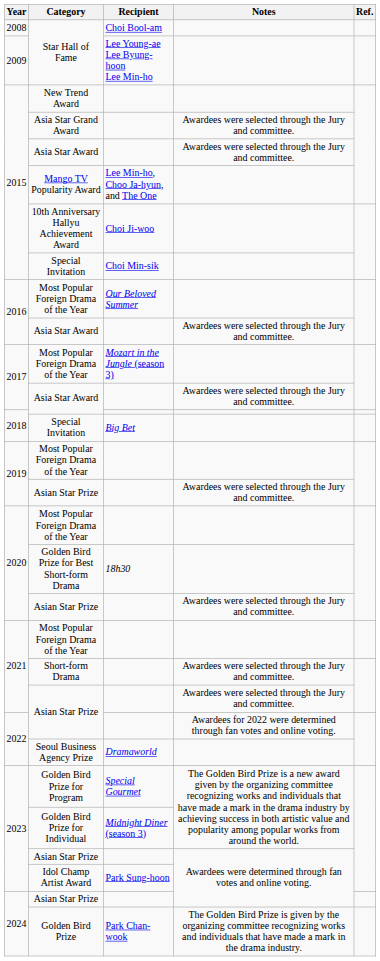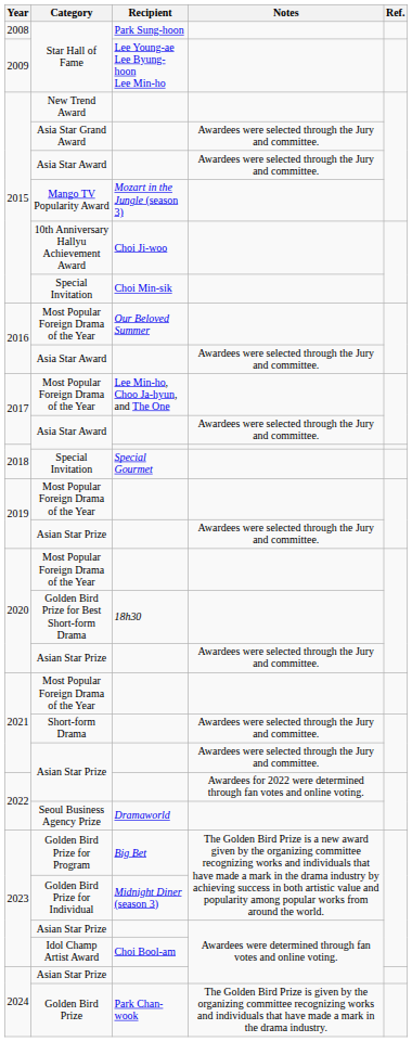2008 / Star Hall of Fame | Recipient: Choi Bool-am -> Park Sung-hoon
Mango TV Popularity Award | Recipient: Lee Min-ho, Choo Ja-hyun, and The One -> Mozart in the Jungle (season 3)
2017 / Most Popular Foreign Drama of the Year | Recipient: Mozart in the Jungle (season 3) -> Lee Min-ho, Choo Ja-hyun, and The One
2018 / Special Invitation | Recipient: Big Bet -> Special Gourmet
Golden Bird Prize for Program | Recipient: Special Gourmet -> Big Bet
Idol Champ Artist Award | Recipient: Park Sung-hoon -> Choi Bool-am
